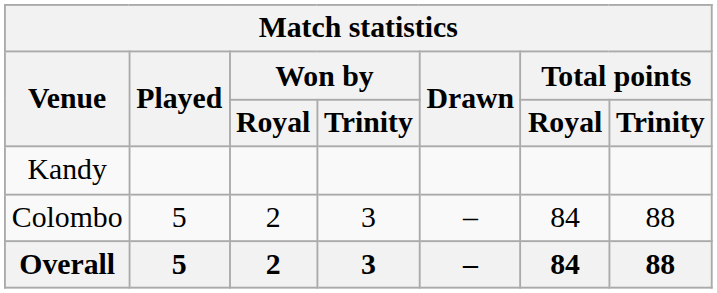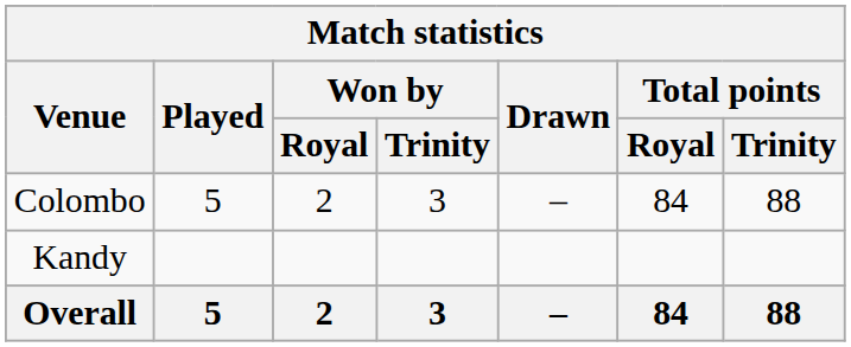rows swapped: Colombo <-> Kandy
